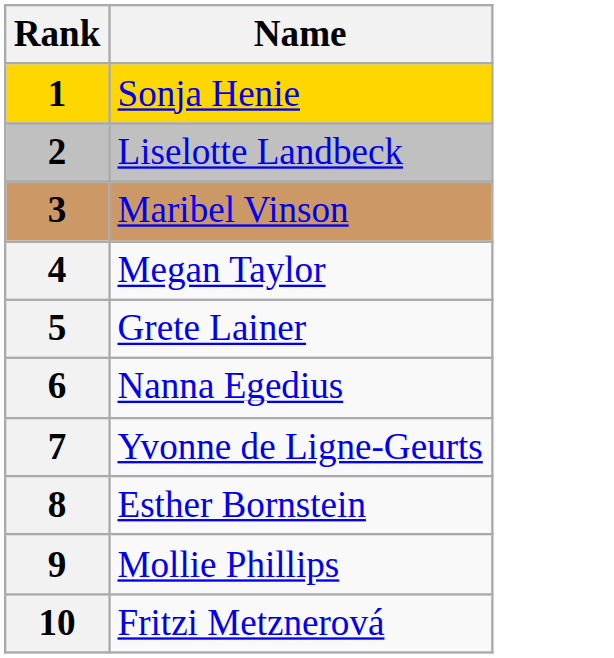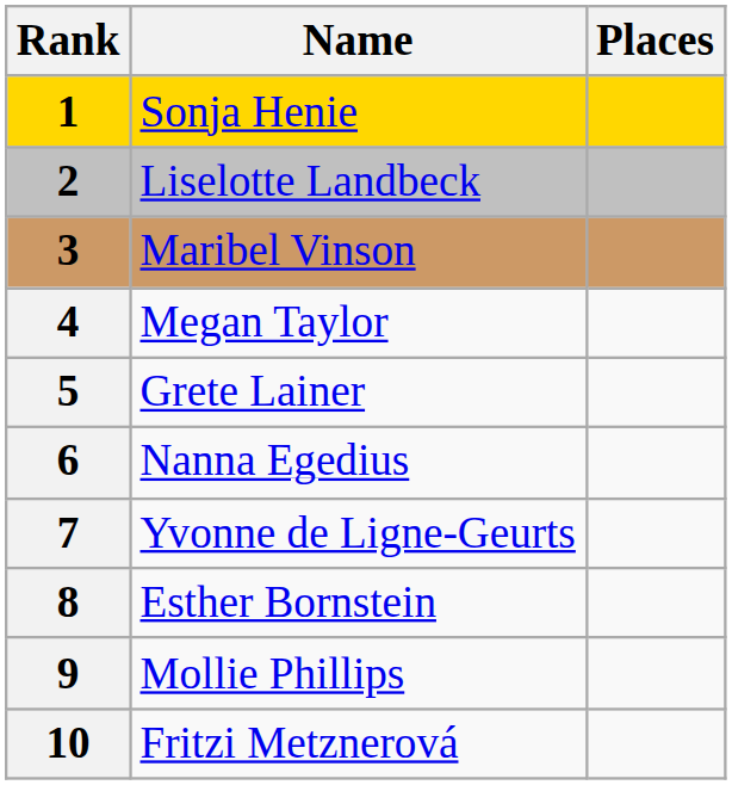+ column: Places
